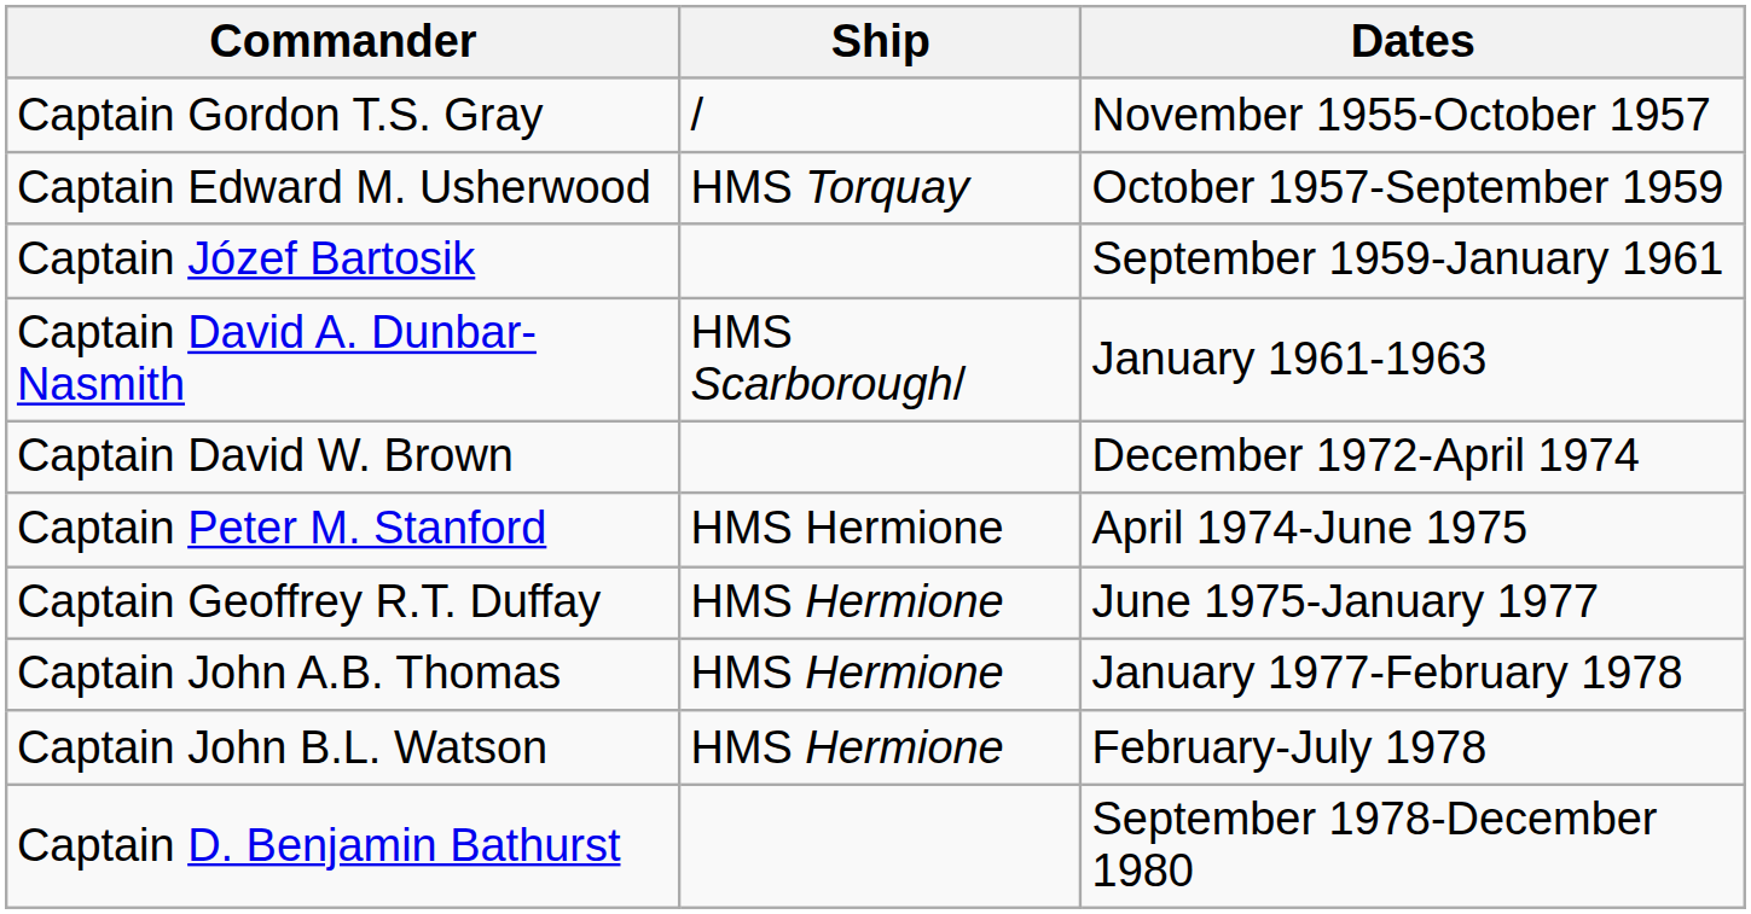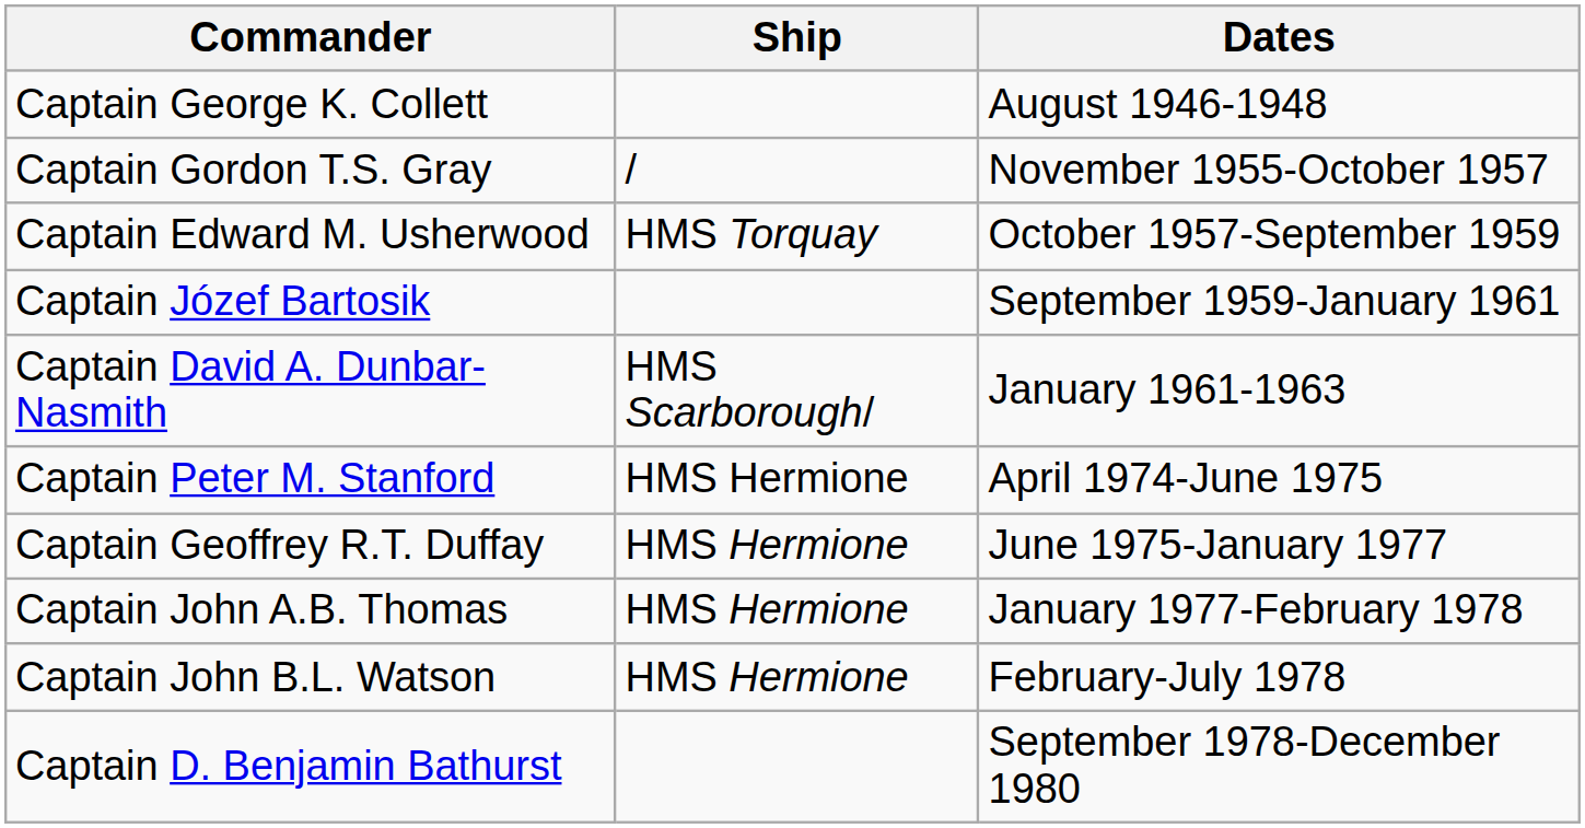+ row: Captain George K. Collett | August 1946-1948
- row: Captain David W. Brown | December 1972-April 1974
